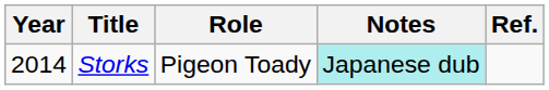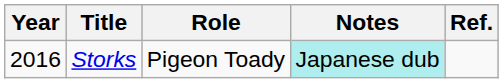Storks | Year: 2014 -> 2016
